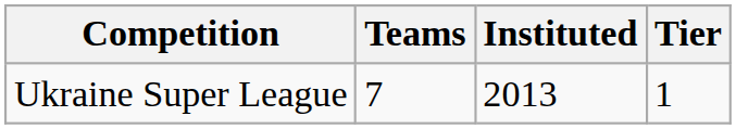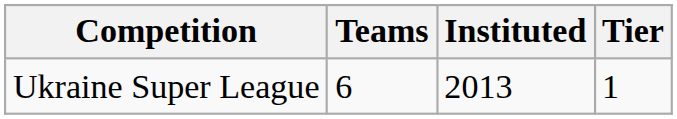Ukraine Super League | Teams: 7 -> 6
